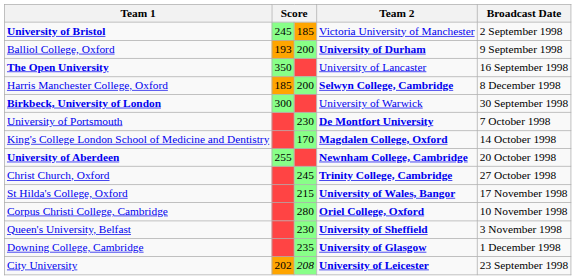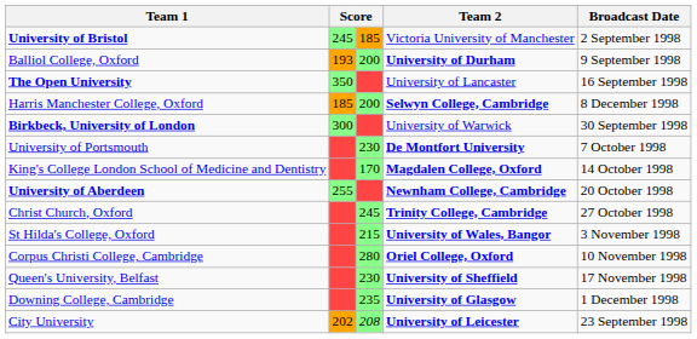St Hilda's College, Oxford | Broadcast Date: 17 November 1998 -> 3 November 1998
Queen's University, Belfast | Broadcast Date: 3 November 1998 -> 17 November 1998
